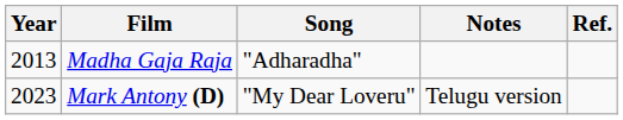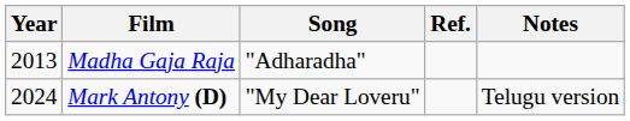columns swapped: Notes <-> Ref.
Mark Antony (D) | Year: 2023 -> 2024
